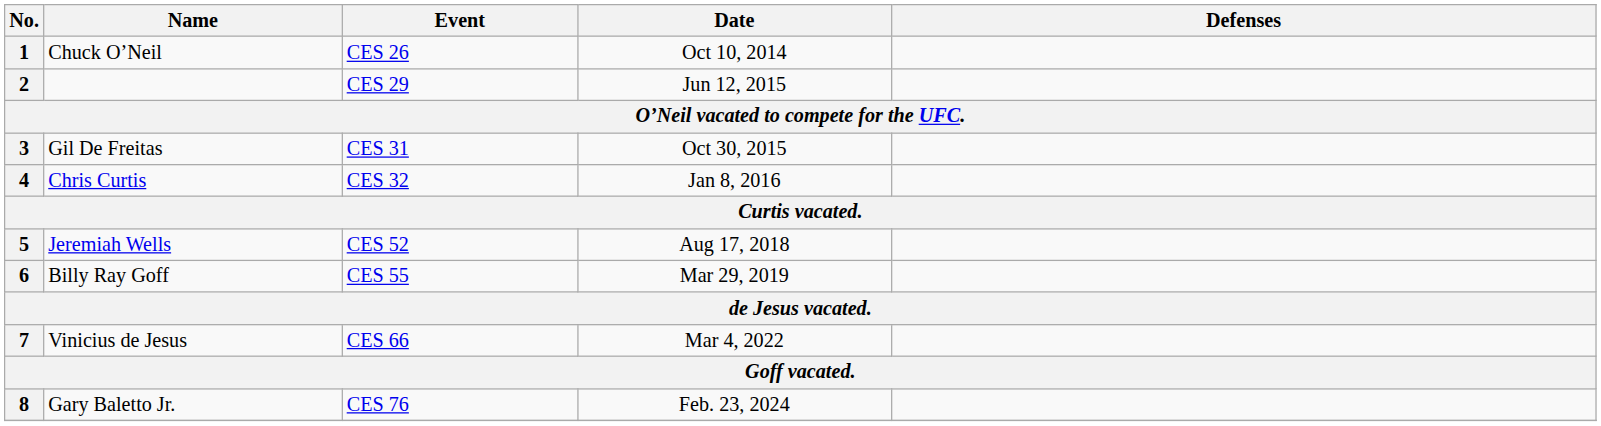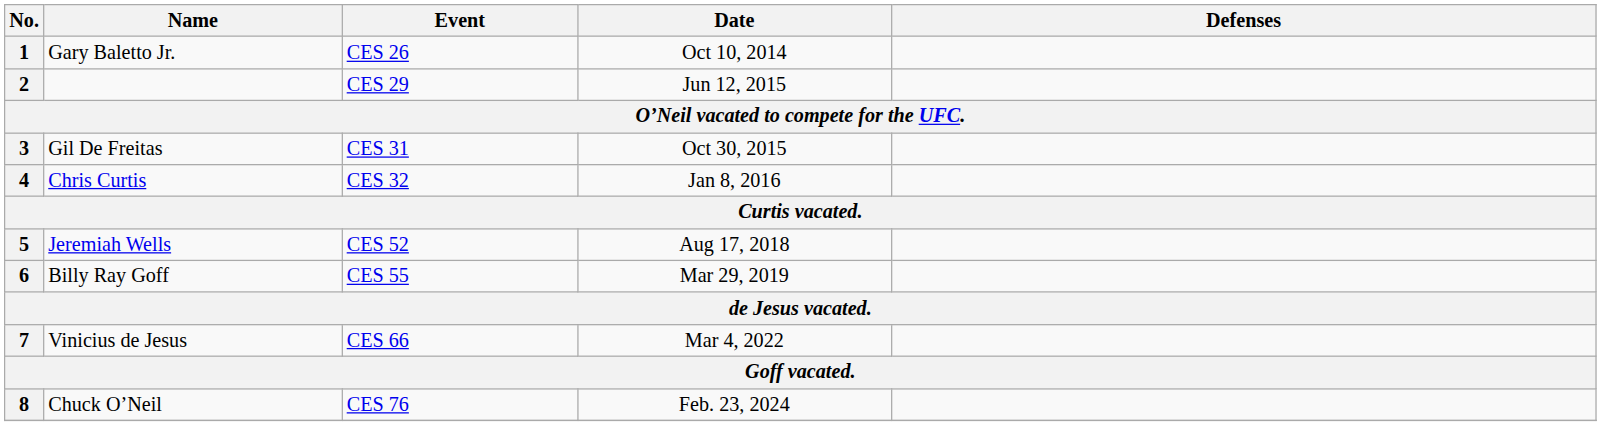1 | Name: Chuck O’Neil -> Gary Baletto Jr.
8 | Name: Gary Baletto Jr. -> Chuck O’Neil
